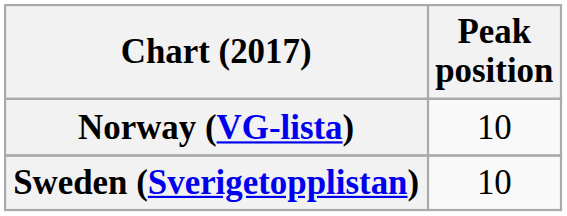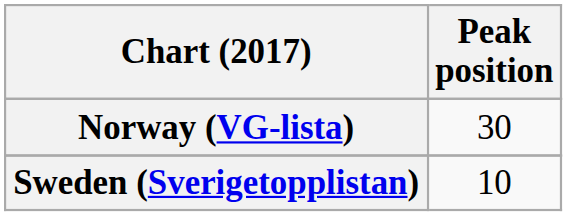Norway (VG-lista) | Peak position: 10 -> 30
